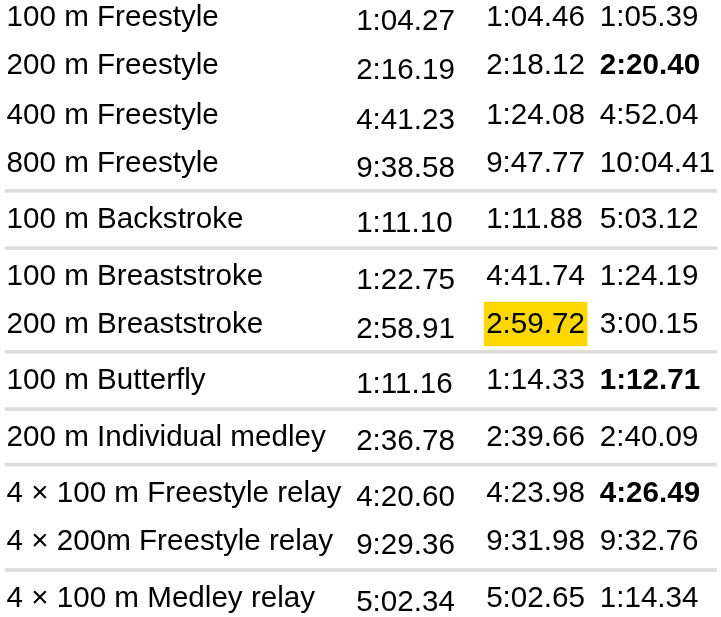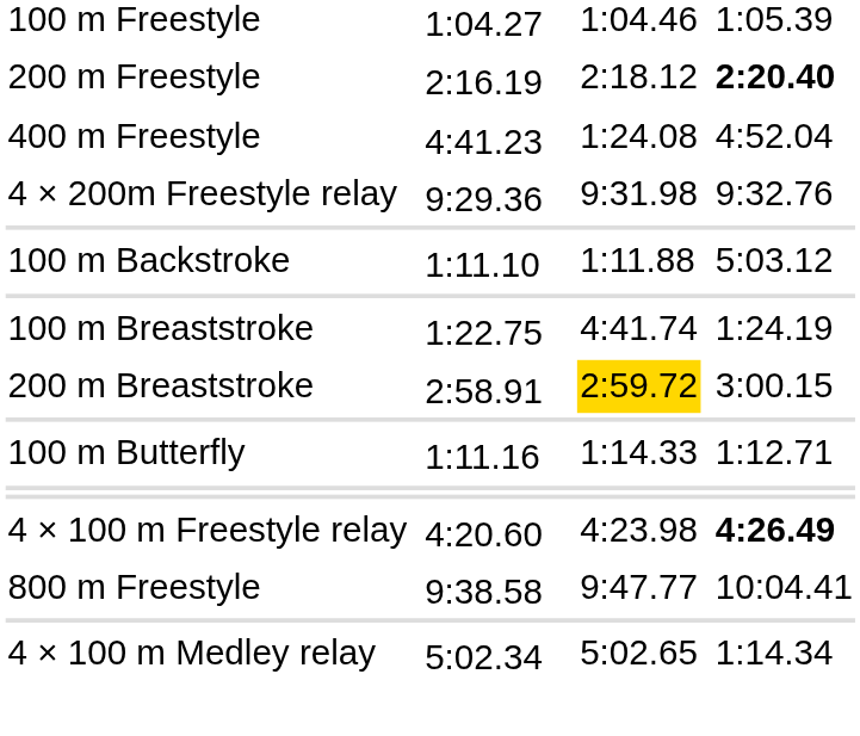rows swapped: 800 m Freestyle <-> 4 × 200m Freestyle relay
100 m Butterfly | column 7: bold -> normal
- row: 200 m Individual medley | 2:36.78 | 2:39.66 | 2:40.09
